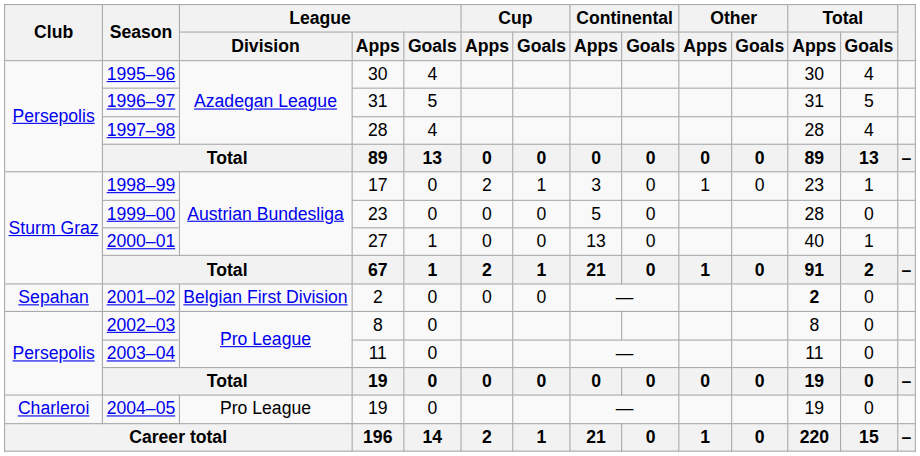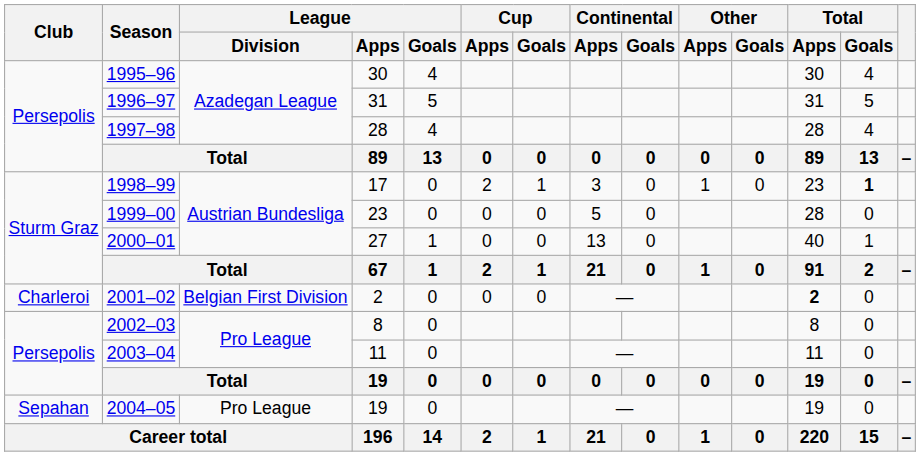1998–99 | Total / Goals: normal -> bold
2001–02 | Club: Sepahan -> Charleroi
2004–05 | Club: Charleroi -> Sepahan
